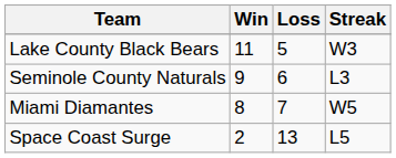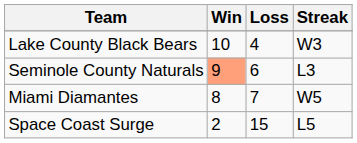Lake County Black Bears | Win: 11 -> 10
Lake County Black Bears | Loss: 5 -> 4
Seminole County Naturals | Win: no background -> lightsalmon background
Space Coast Surge | Loss: 13 -> 15
